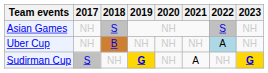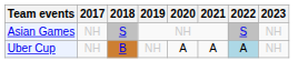Uber Cup | 2020: NH -> A
Uber Cup | 2021: NH -> A
- row: Sudirman Cup | S | NH | G | NH | A | NH | G
